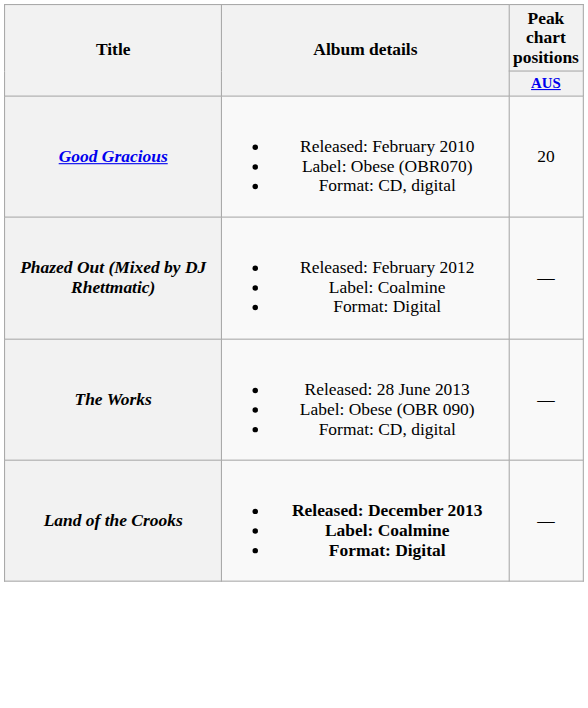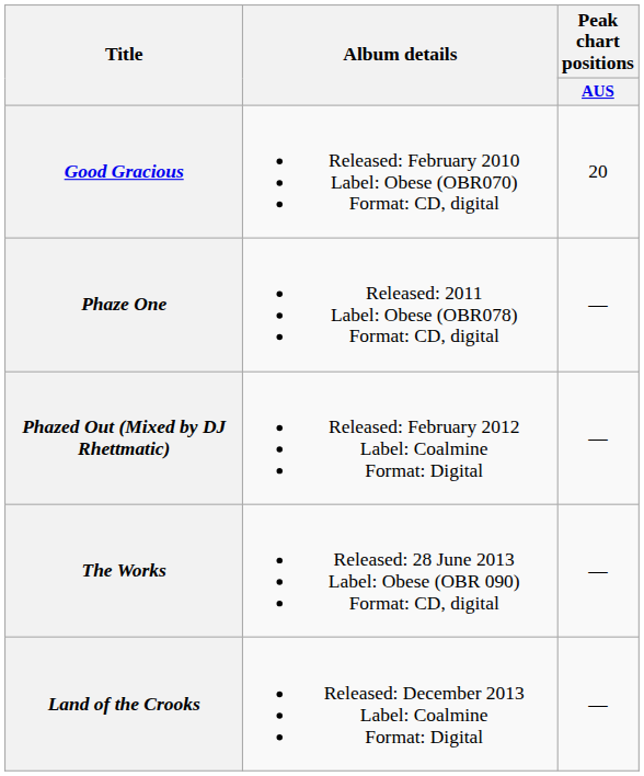+ row: Phaze One | Released: 2011 Label: Obese (OBR078) Format: CD, digital | —
Land of the Crooks | Album details: bold -> normal
